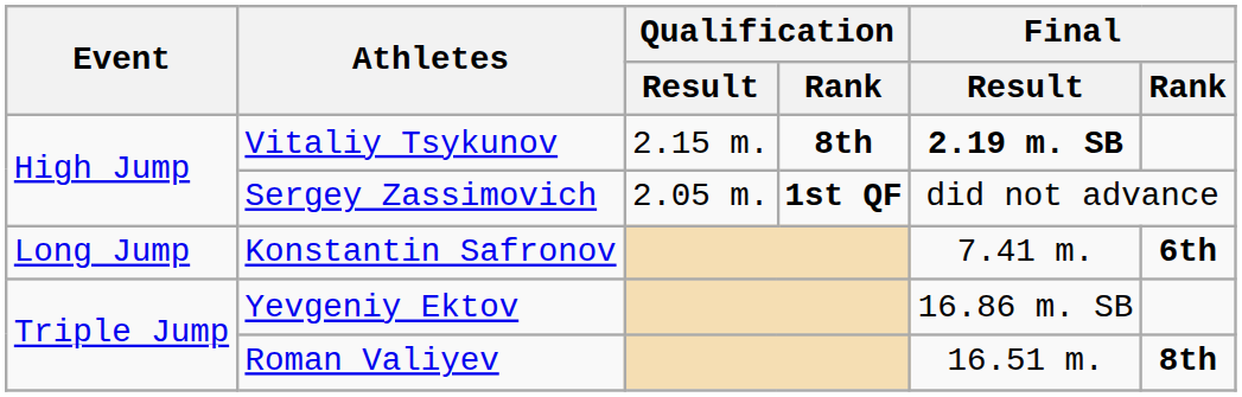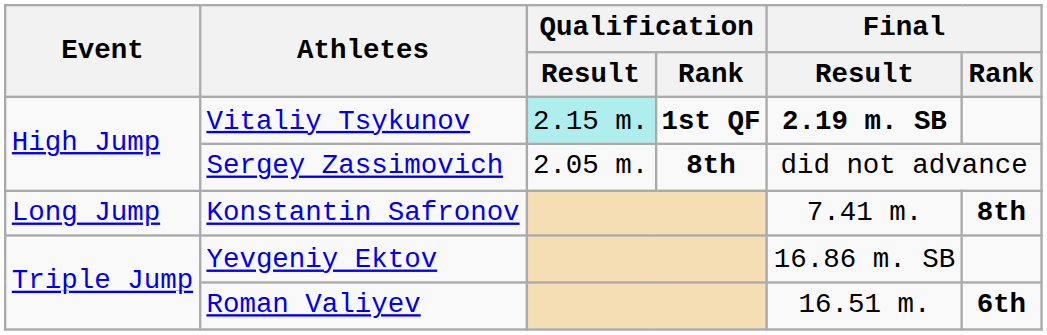Vitaliy Tsykunov | Qualification / Result: no background -> paleturquoise background
Vitaliy Tsykunov | Qualification / Rank: 8th -> 1st QF
Sergey Zassimovich | Qualification / Rank: 1st QF -> 8th
Konstantin Safronov | Final / Rank: 6th -> 8th
Roman Valiyev | Final / Rank: 8th -> 6th
